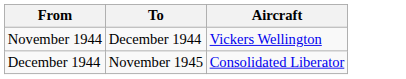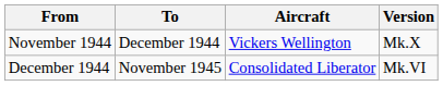+ column: Version | Mk.X | Mk.VI
